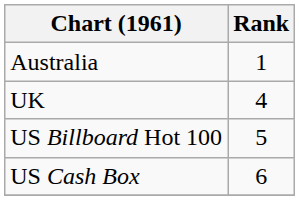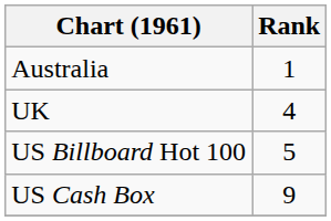US Cash Box | Rank: 6 -> 9
